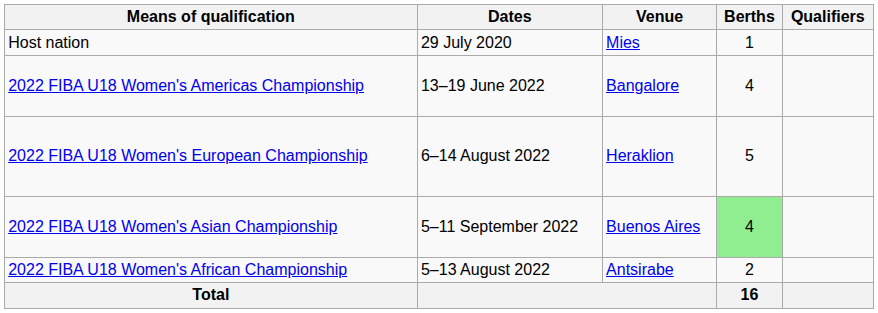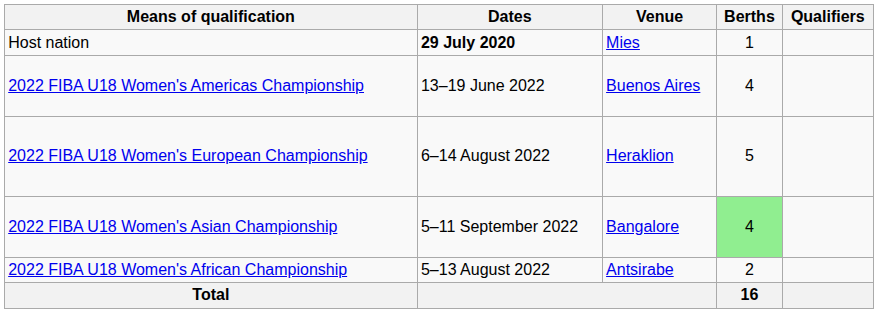Host nation | Dates: normal -> bold
2022 FIBA U18 Women's Americas Championship | Venue: Bangalore -> Buenos Aires
2022 FIBA U18 Women's Asian Championship | Venue: Buenos Aires -> Bangalore
